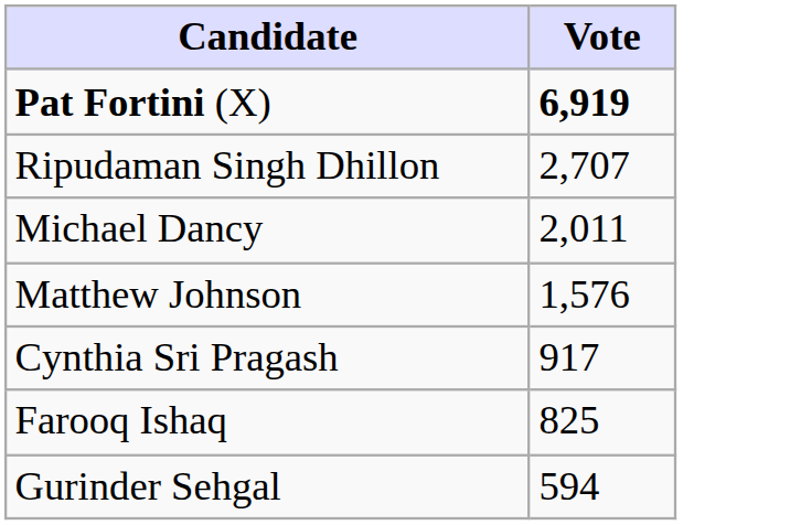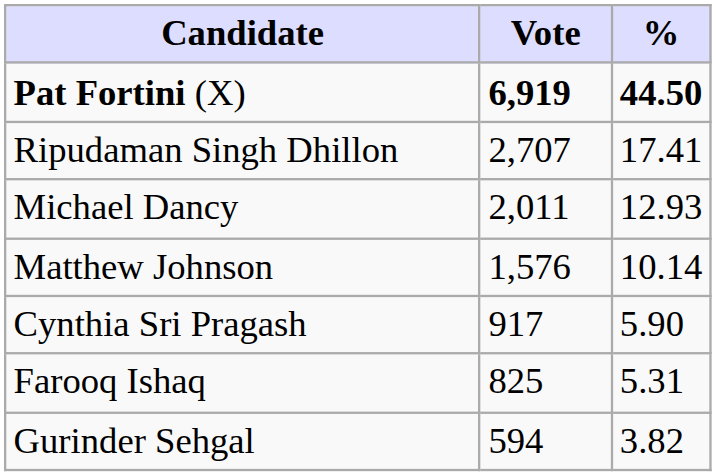+ column: % | 44.50 | 17.41 | 12.93 | 10.14 | 5.90 | 5.31 | 3.82
